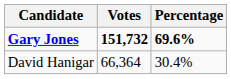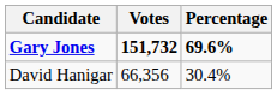David Hanigar | Votes: 66,364 -> 66,356
